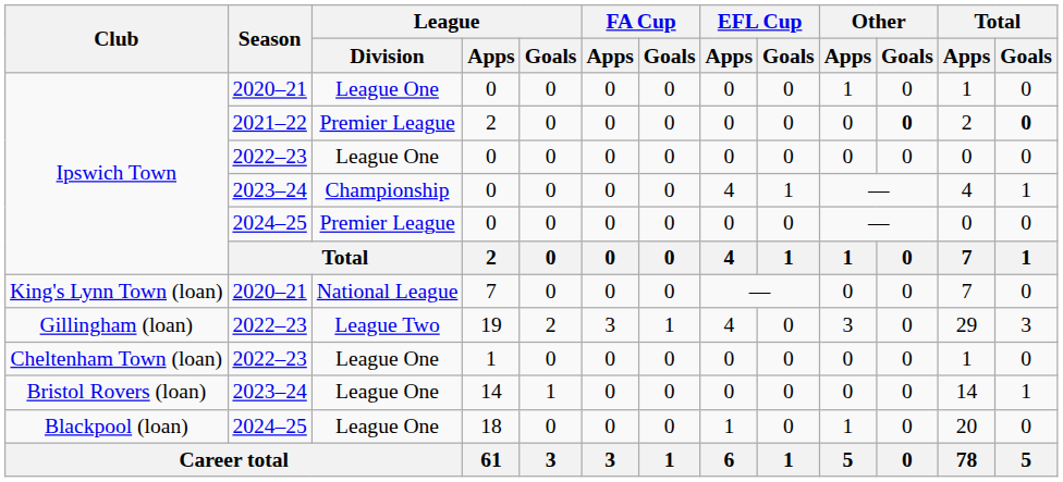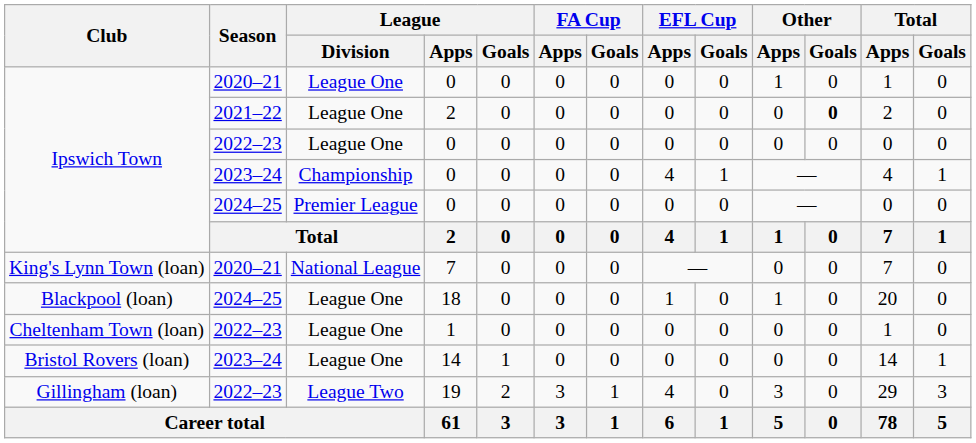2021–22 / 2 | League / Division: Premier League -> League One
2021–22 / 2 | Total / Goals: bold -> normal
rows swapped: 19 <-> 18
